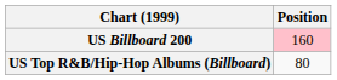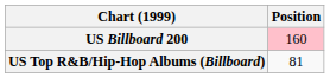US Top R&B/Hip-Hop Albums (Billboard) | Position: 80 -> 81
